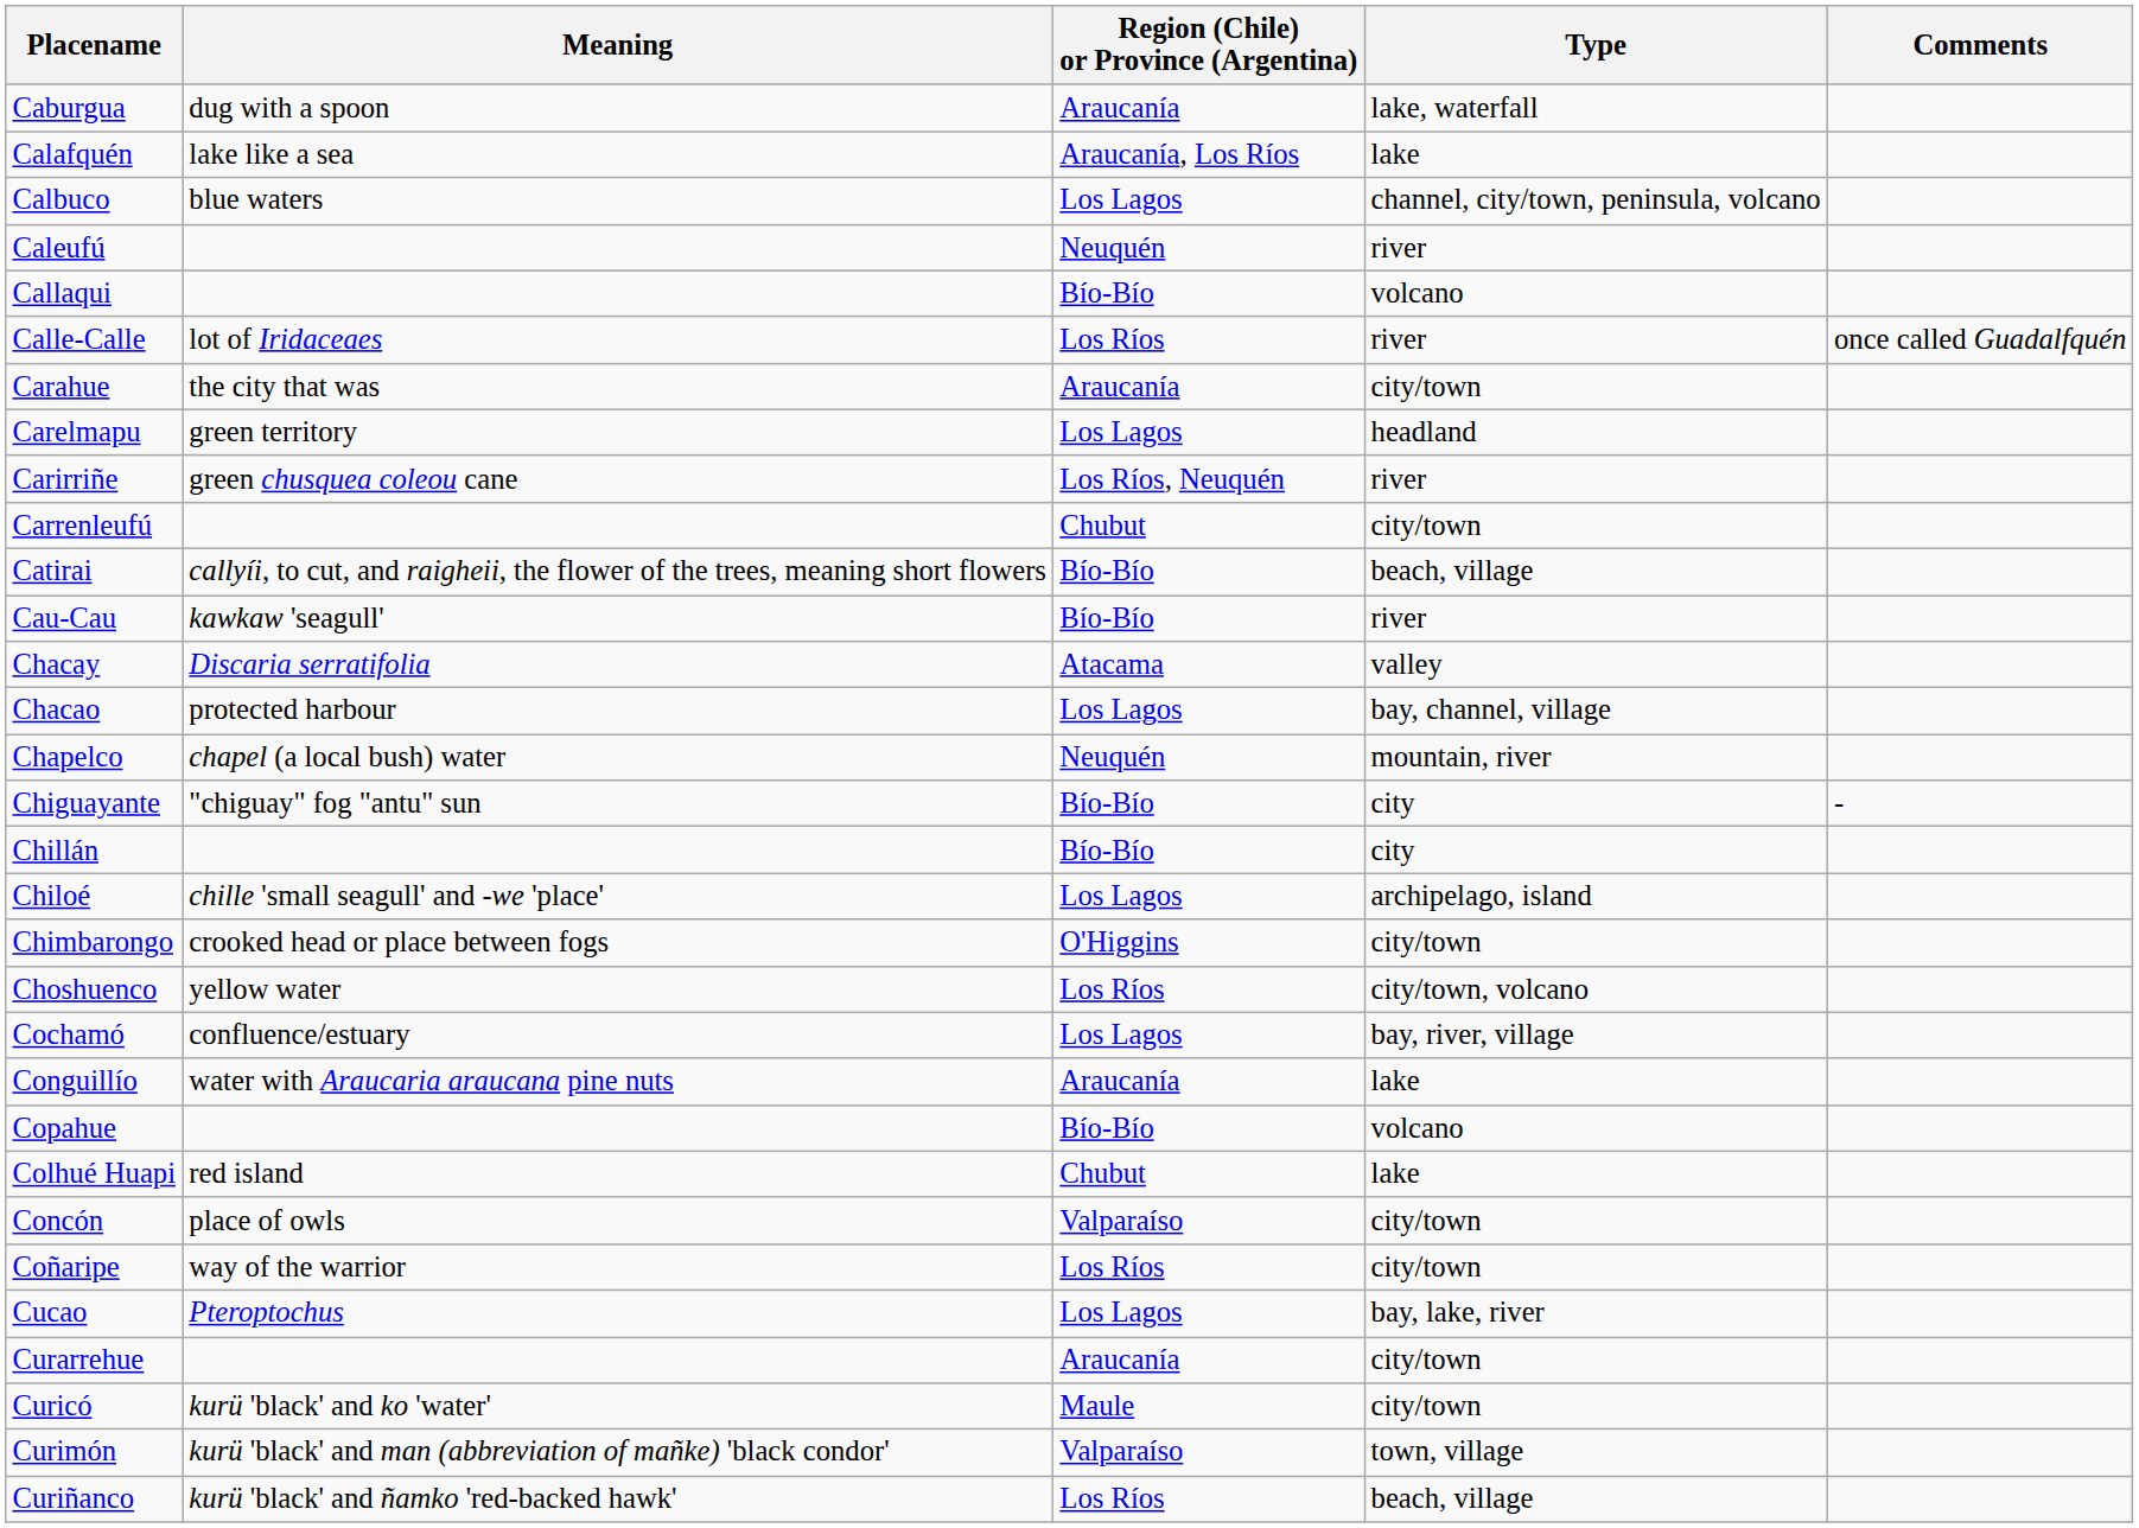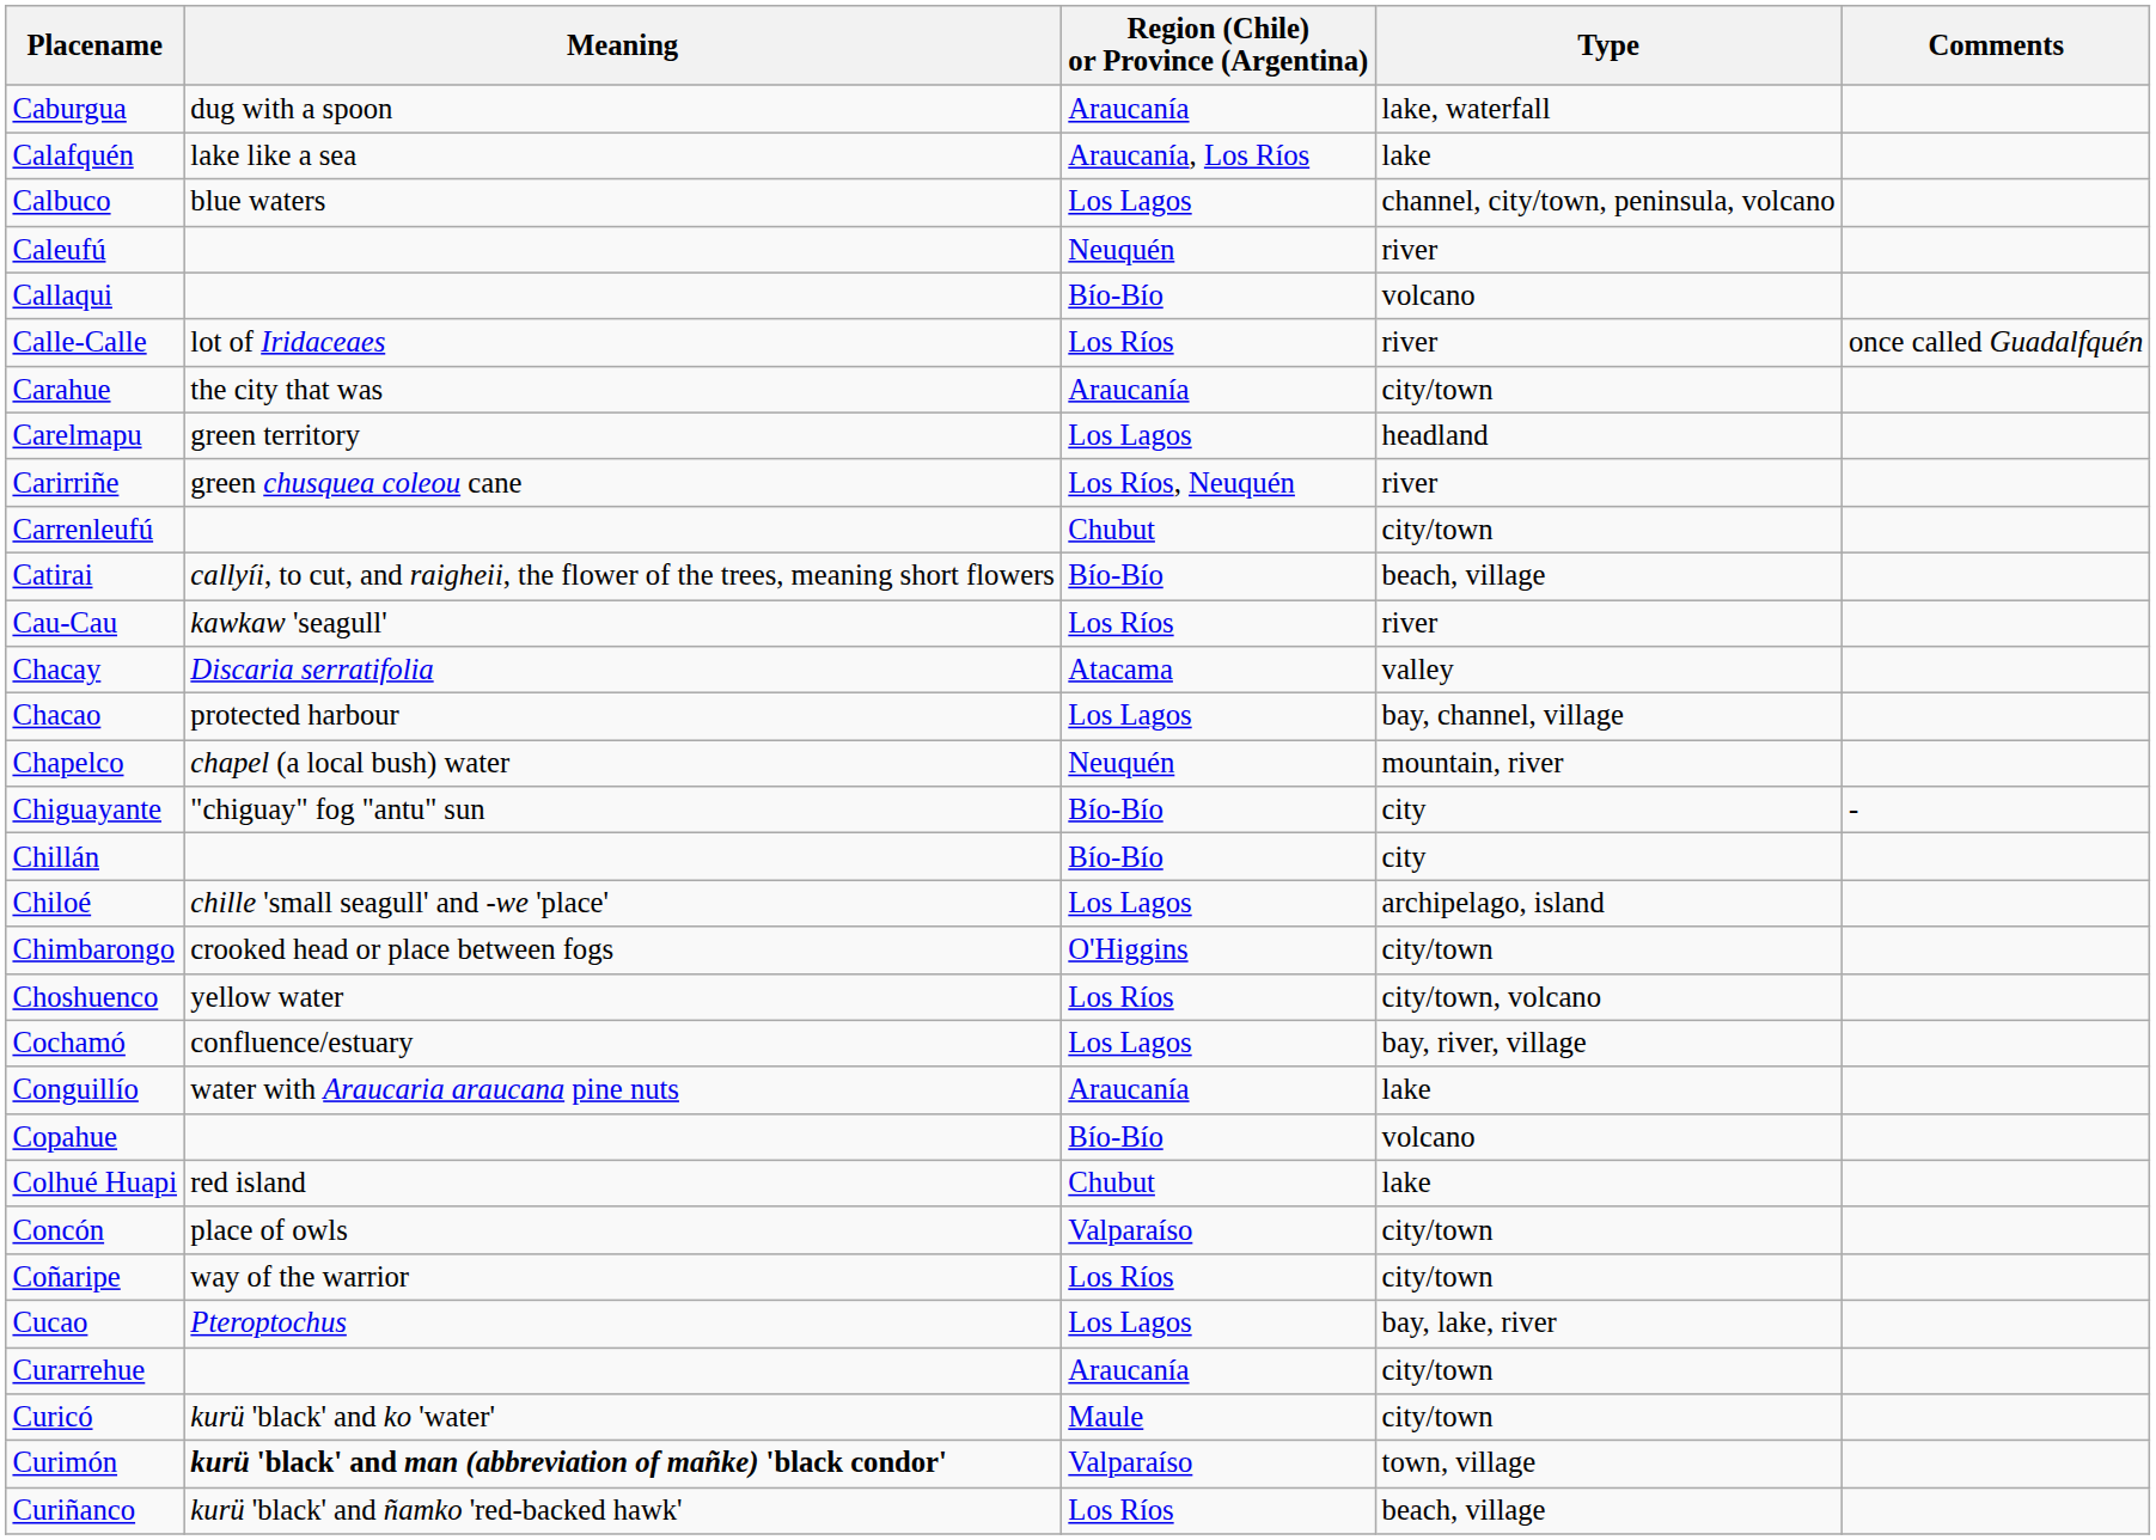Cau-Cau | Region (Chile) or Province (Argentina): Bío-Bío -> Los Ríos
Curimón | Meaning: normal -> bold
